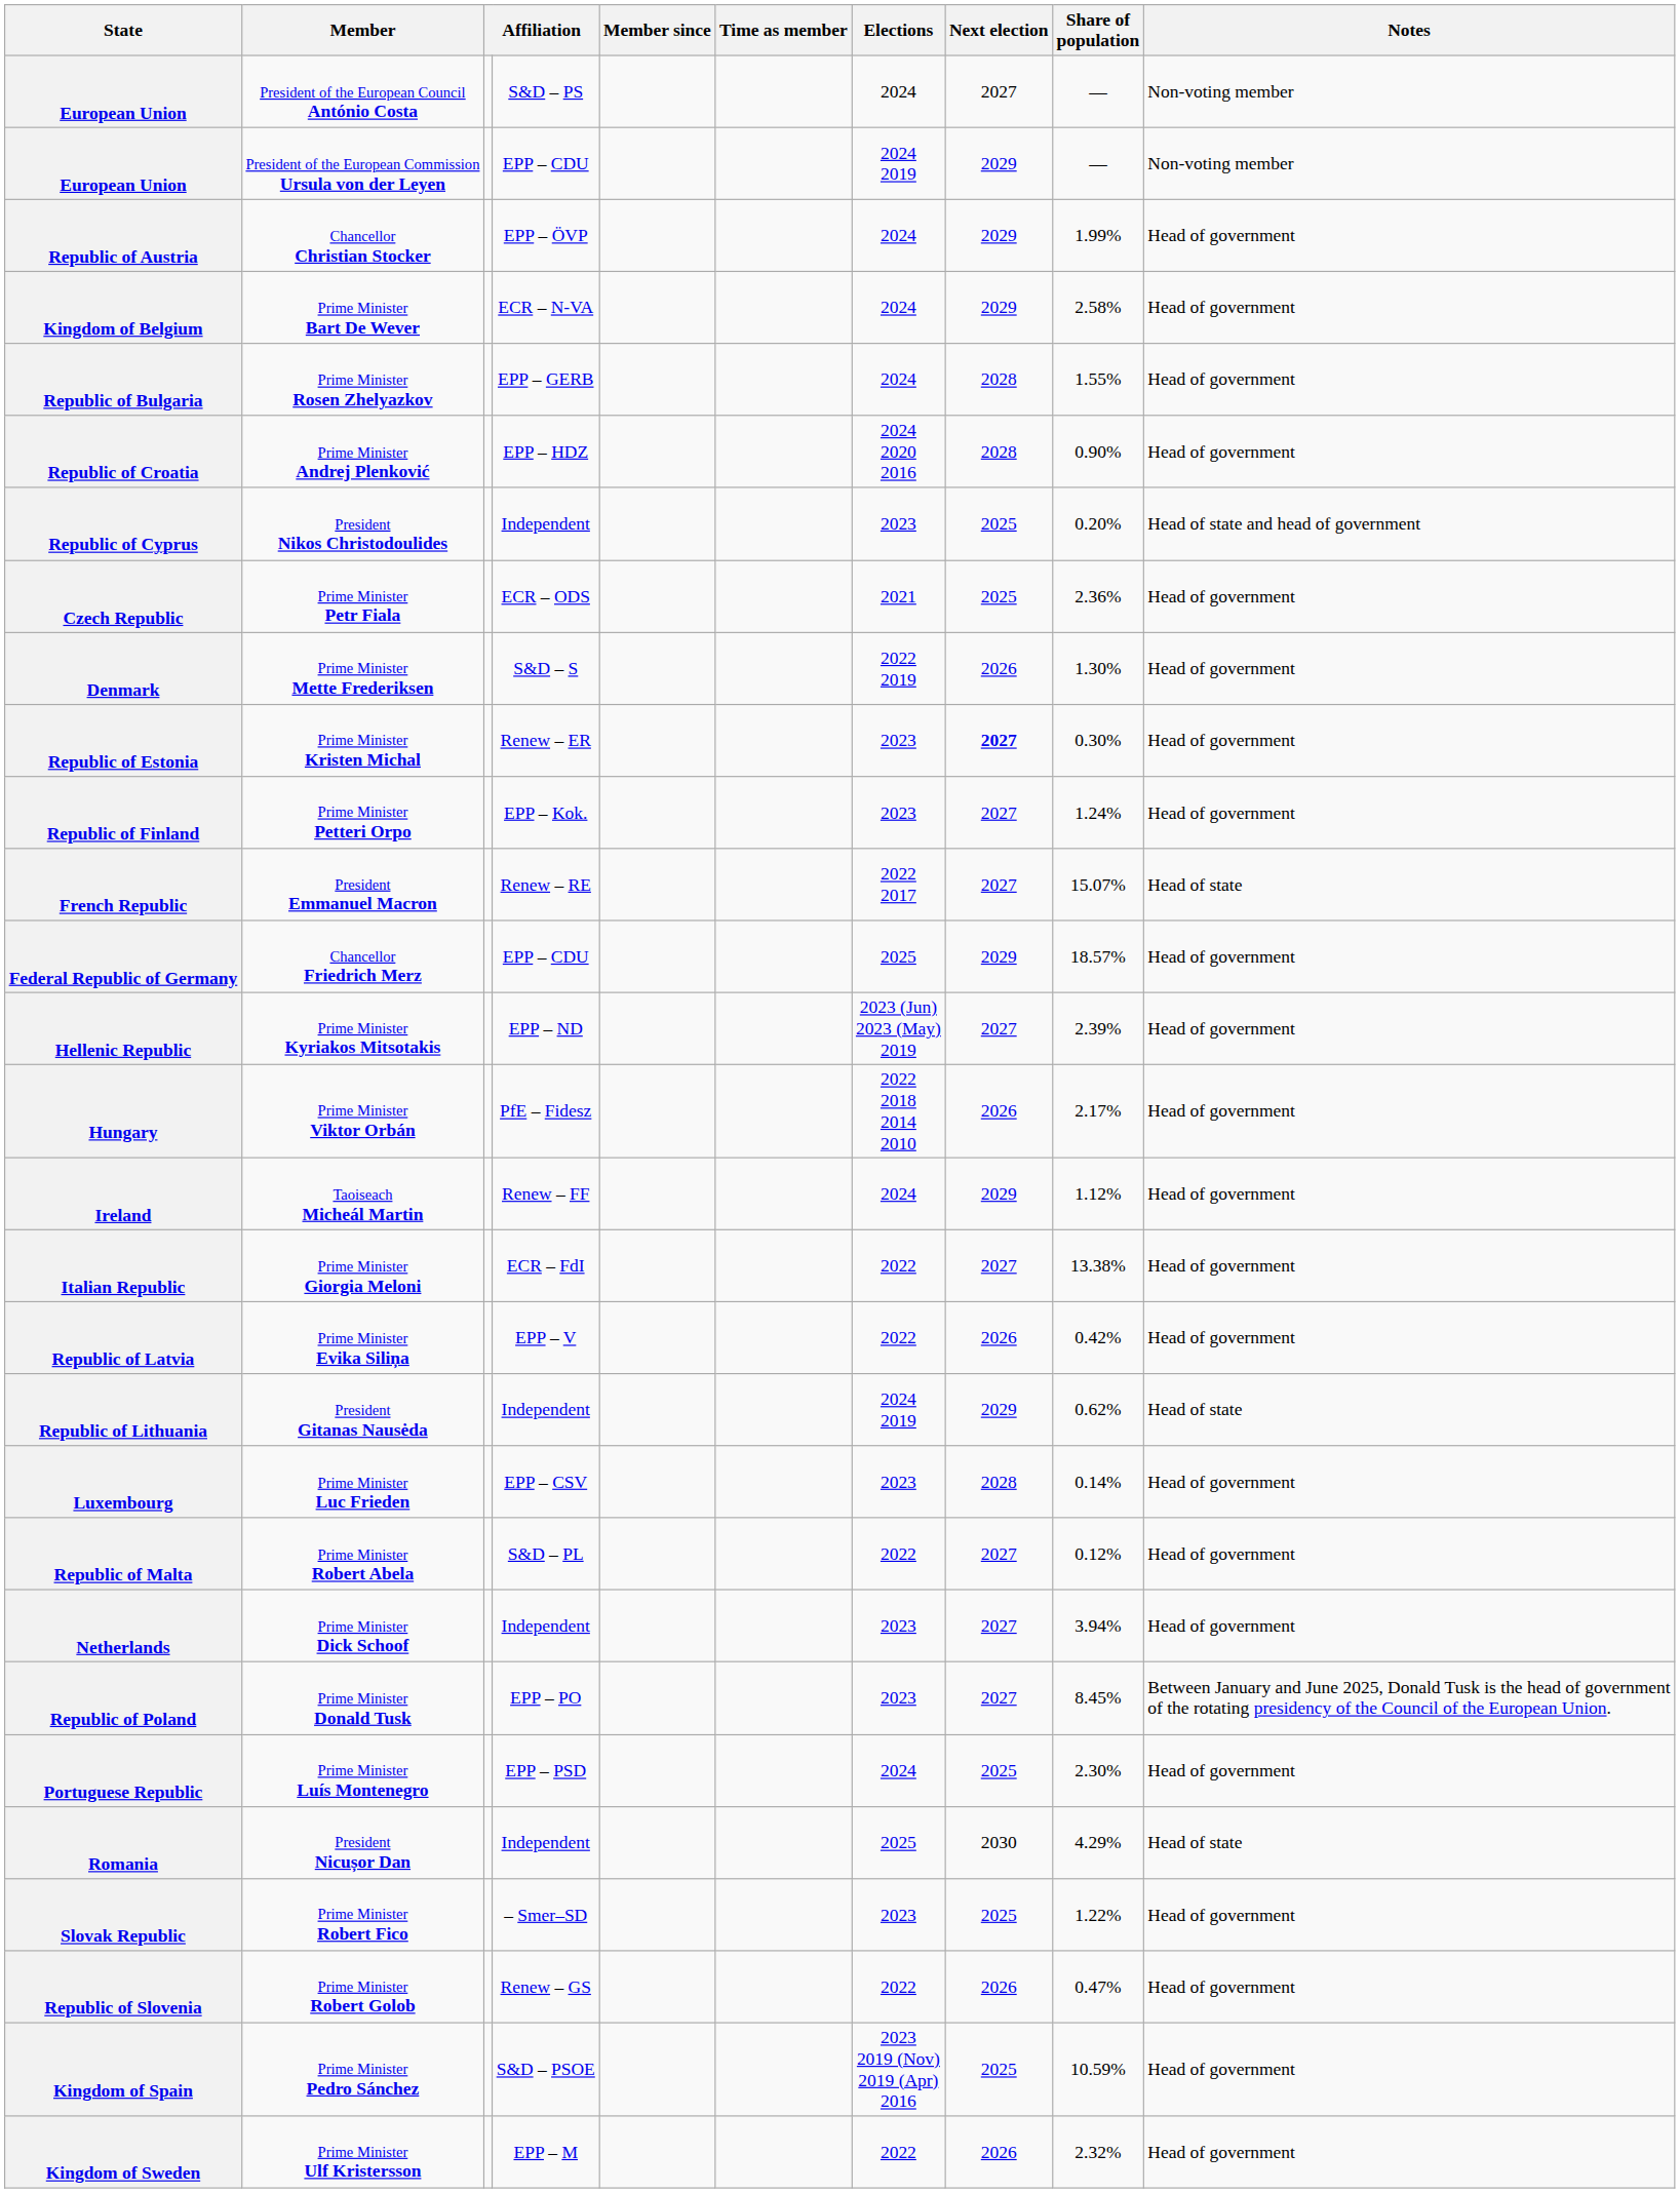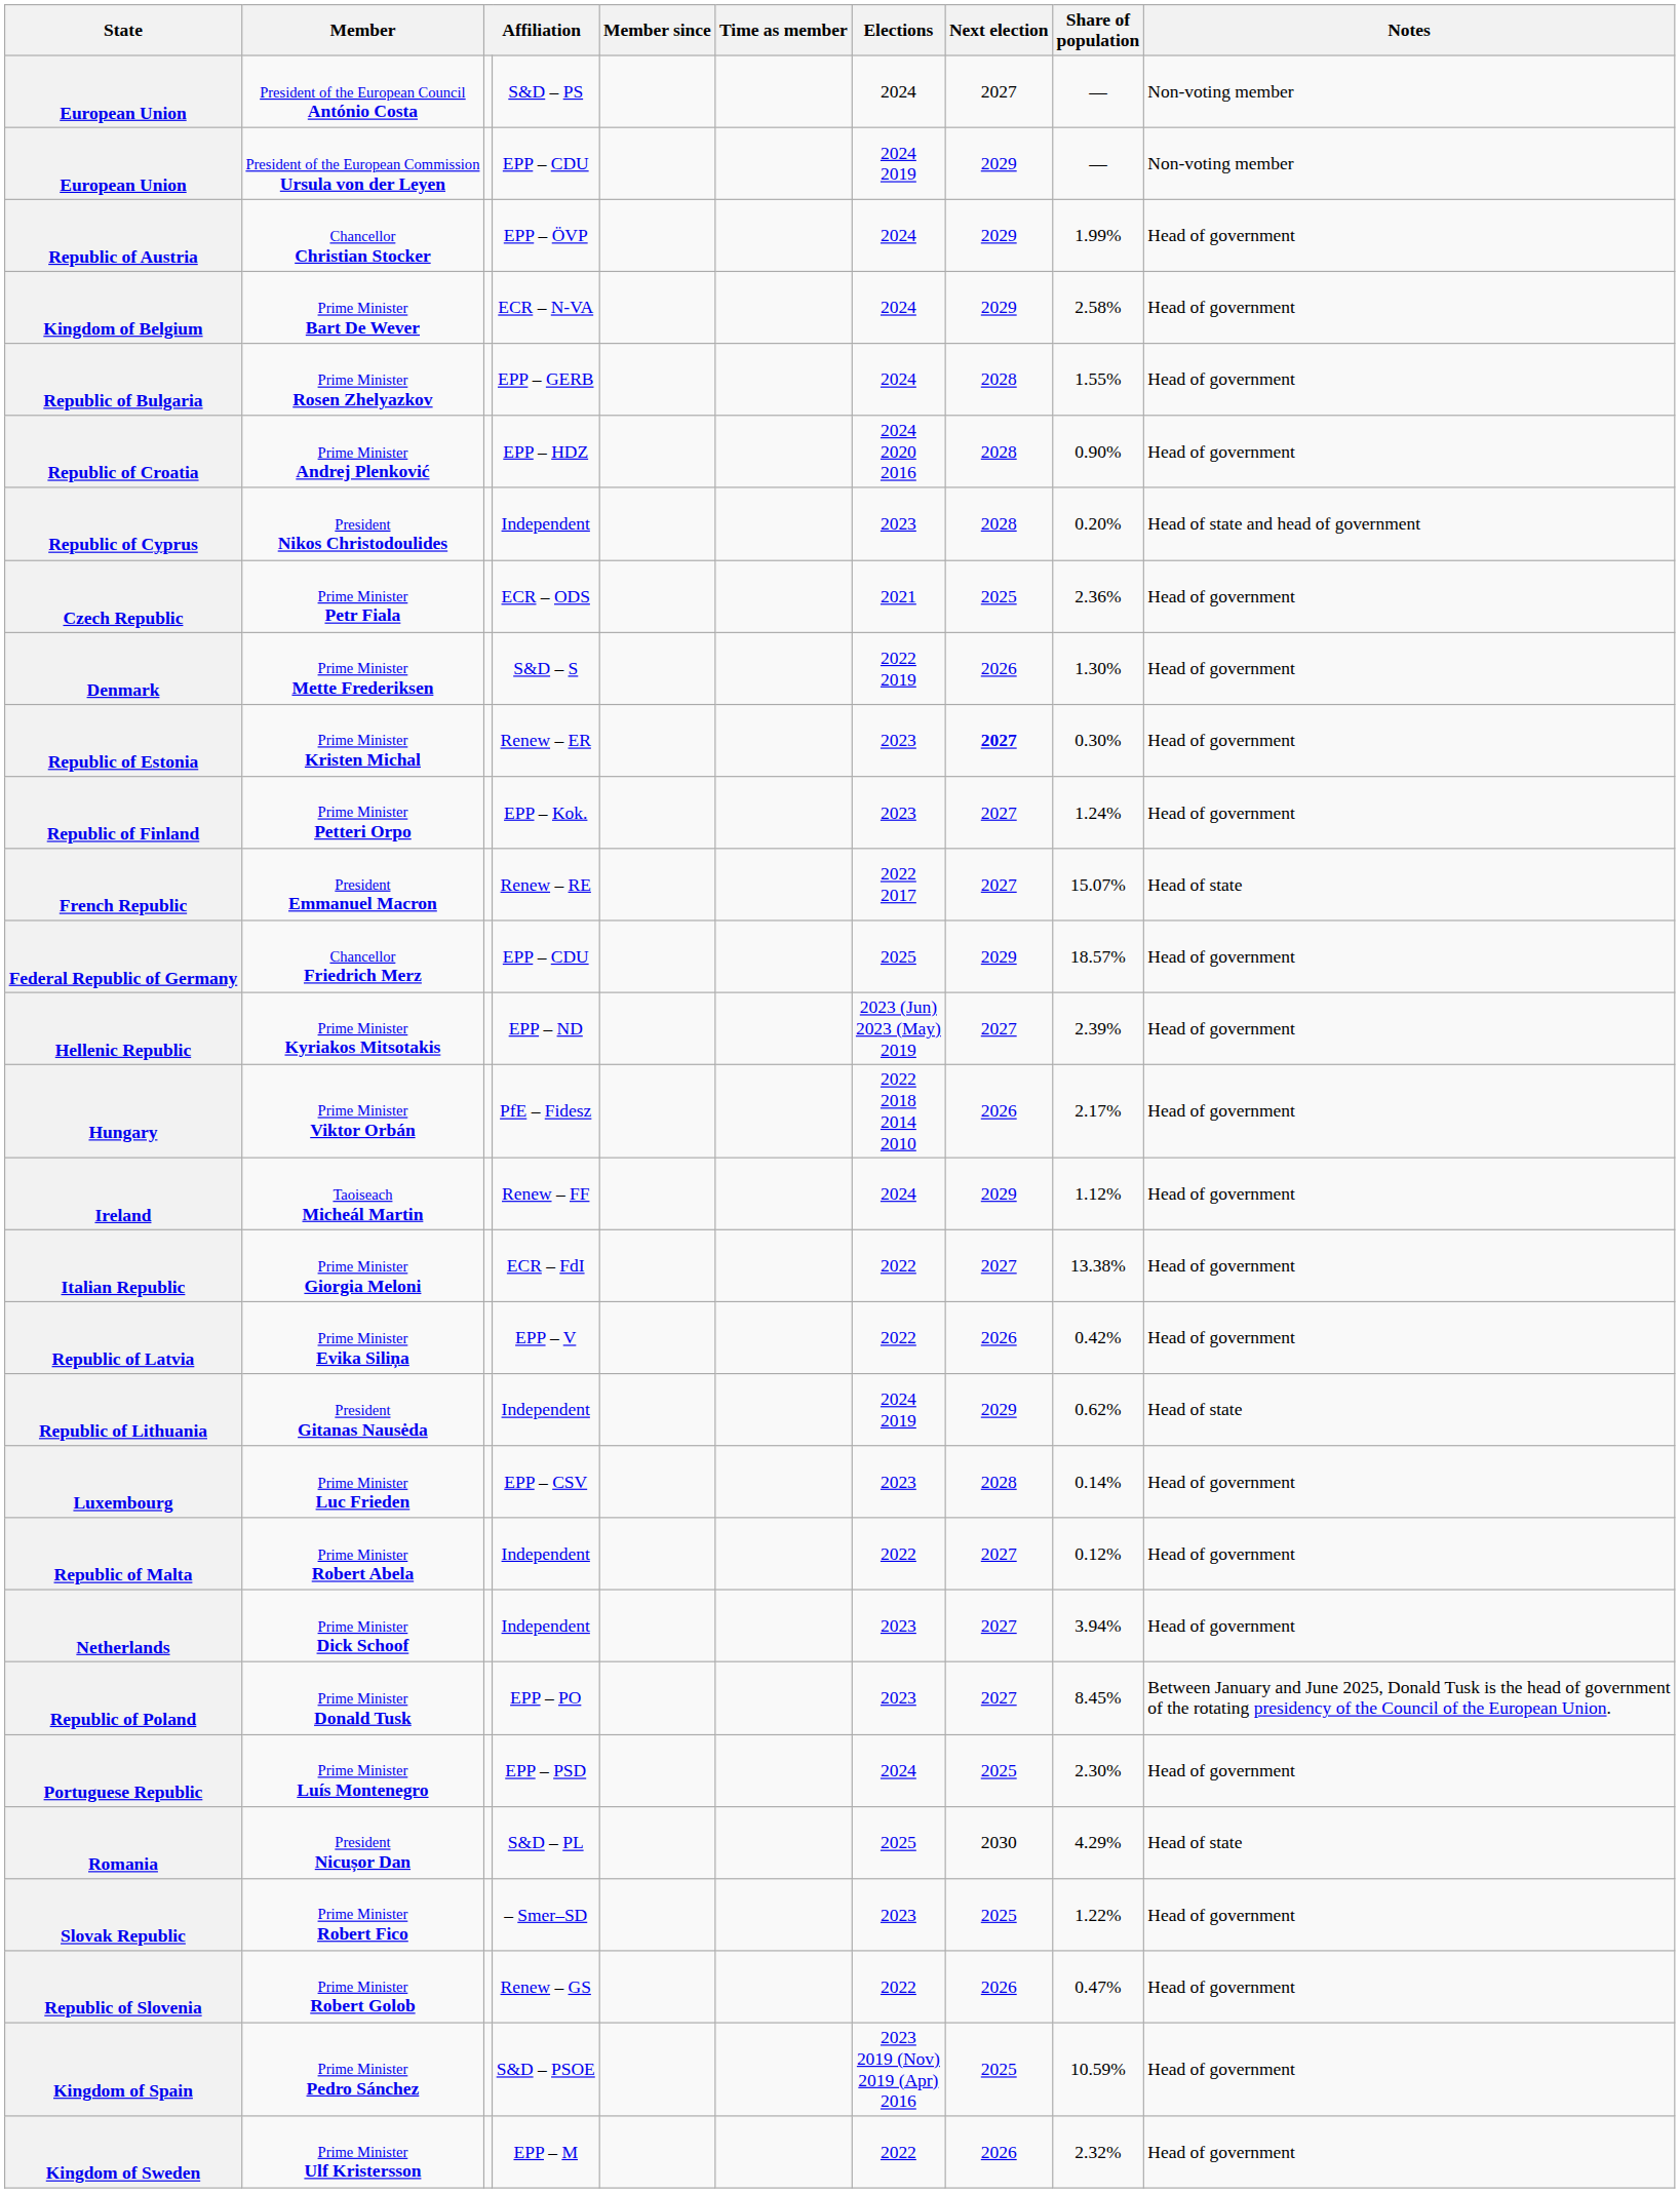President Nikos Christodoulides | Next election: 2025 -> 2028
Prime Minister Robert Abela | column 4: S&D – PL -> Independent
President Nicușor Dan | column 4: Independent -> S&D – PL
